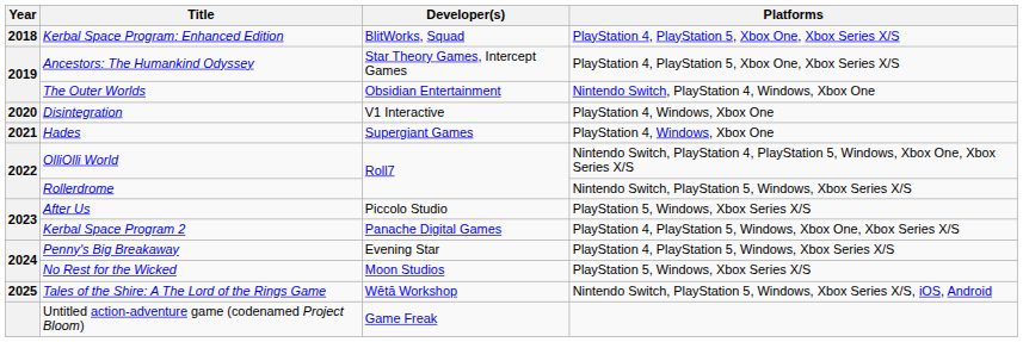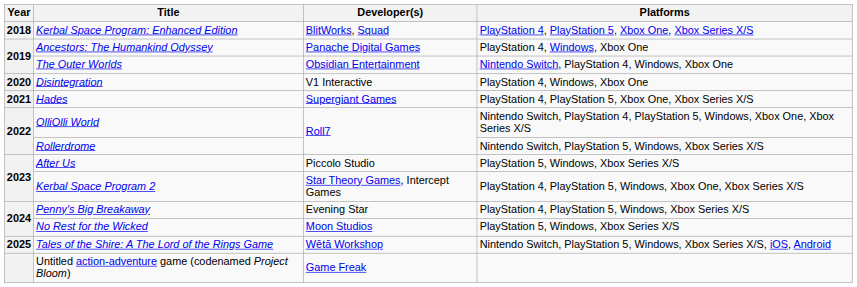Ancestors: The Humankind Odyssey | Developer(s): Star Theory Games, Intercept Games -> Panache Digital Games
Ancestors: The Humankind Odyssey | Platforms: PlayStation 4, PlayStation 5, Xbox One, Xbox Series X/S -> PlayStation 4, Windows, Xbox One
Hades | Platforms: PlayStation 4, Windows, Xbox One -> PlayStation 4, PlayStation 5, Xbox One, Xbox Series X/S
Kerbal Space Program 2 | Developer(s): Panache Digital Games -> Star Theory Games, Intercept Games
